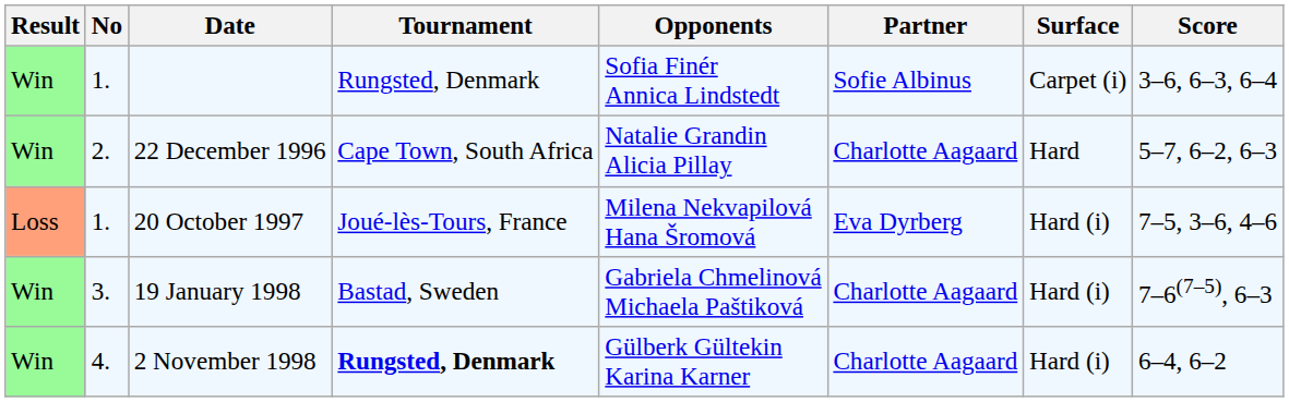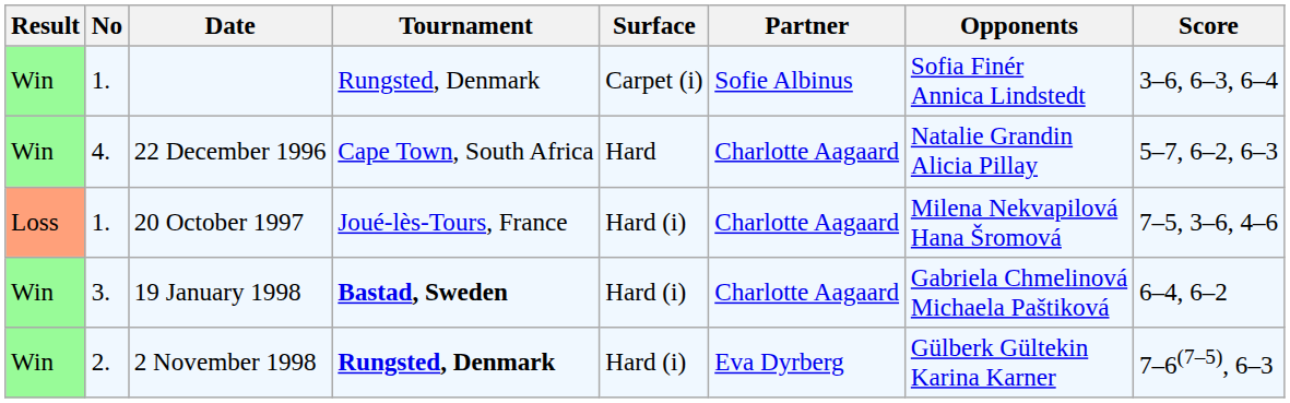columns swapped: Surface <-> Opponents
22 December 1996 | No: 2. -> 4.
20 October 1997 | Partner: Eva Dyrberg -> Charlotte Aagaard
19 January 1998 | Tournament: normal -> bold
19 January 1998 | Score: 7–6(7–5), 6–3 -> 6–4, 6–2
2 November 1998 | No: 4. -> 2.
2 November 1998 | Partner: Charlotte Aagaard -> Eva Dyrberg
2 November 1998 | Score: 6–4, 6–2 -> 7–6(7–5), 6–3
